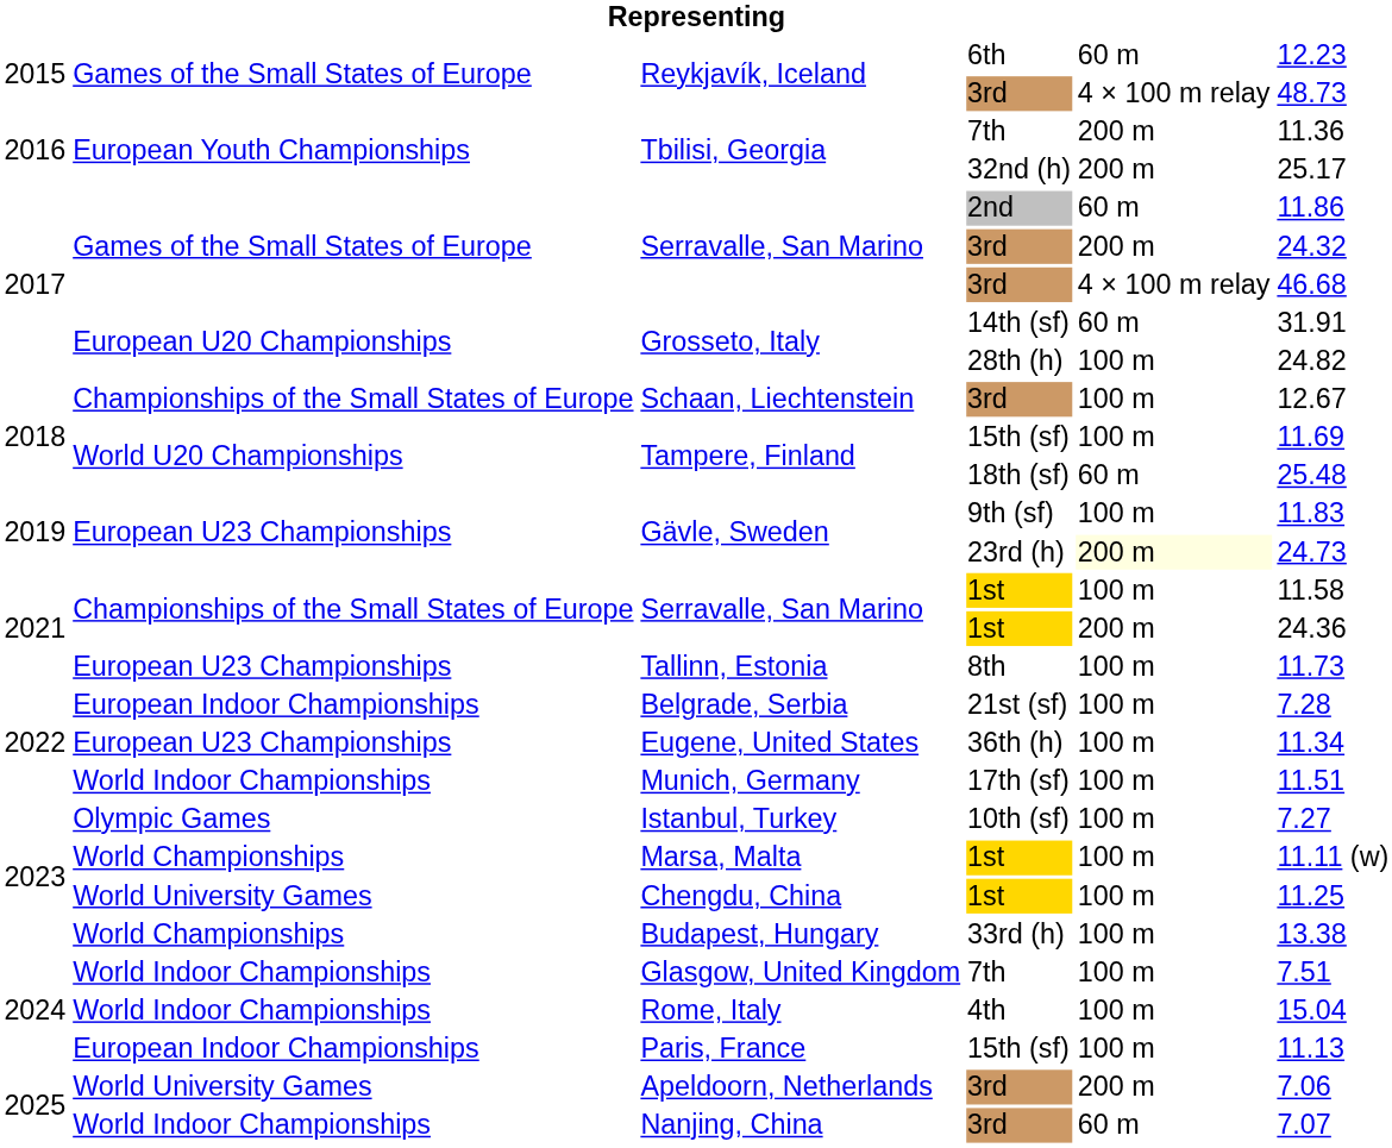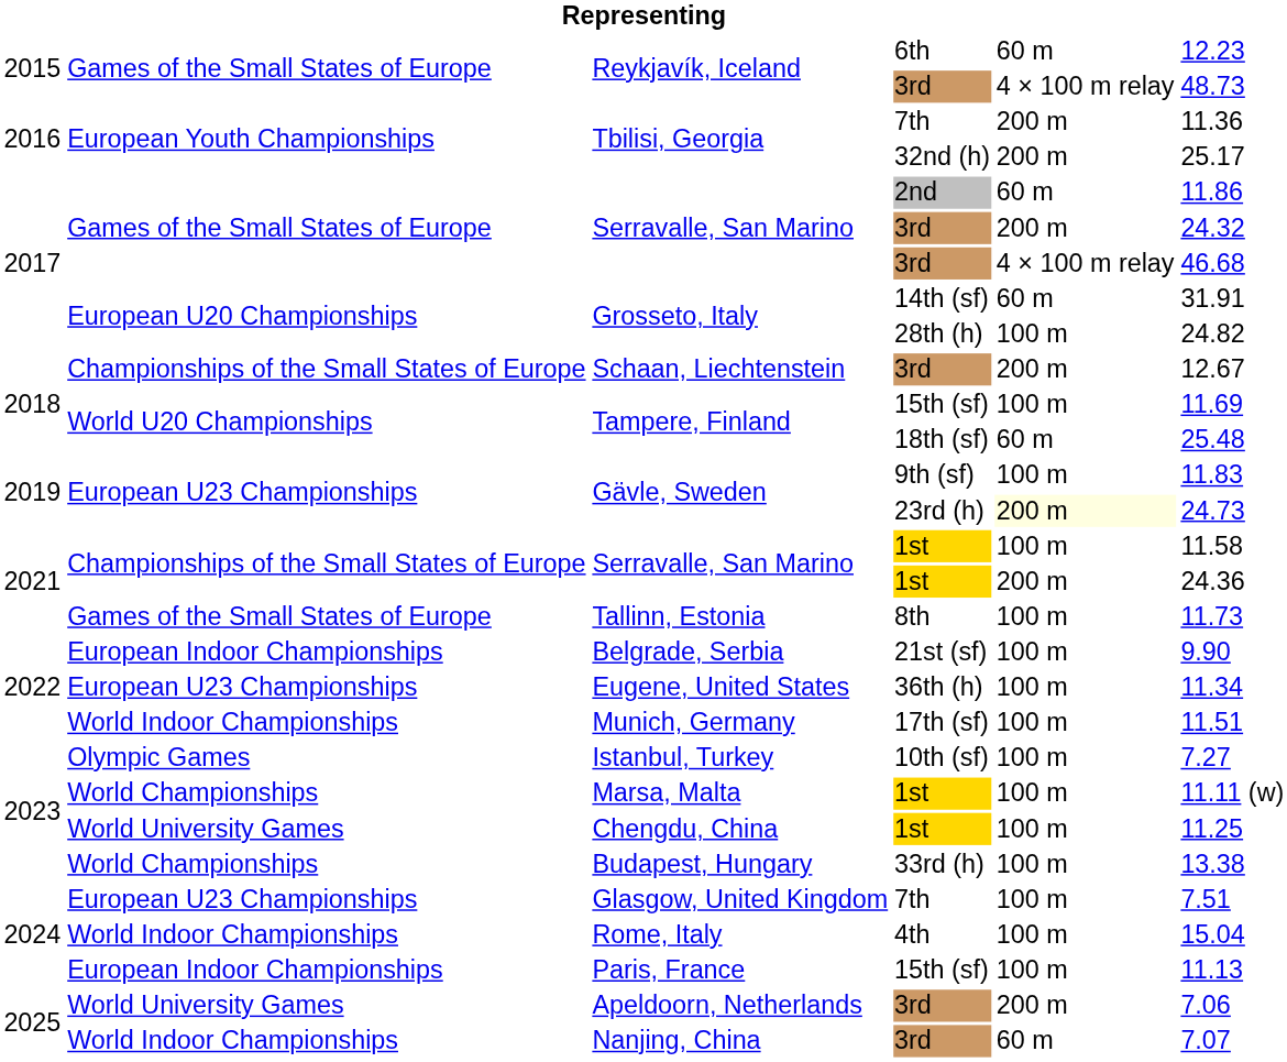Schaan, Liechtenstein | column 5: 100 m -> 200 m
Tallinn, Estonia | column 2: European U23 Championships -> Games of the Small States of Europe
Belgrade, Serbia | column 6: 7.28 -> 9.90
Glasgow, United Kingdom | column 2: World Indoor Championships -> European U23 Championships
